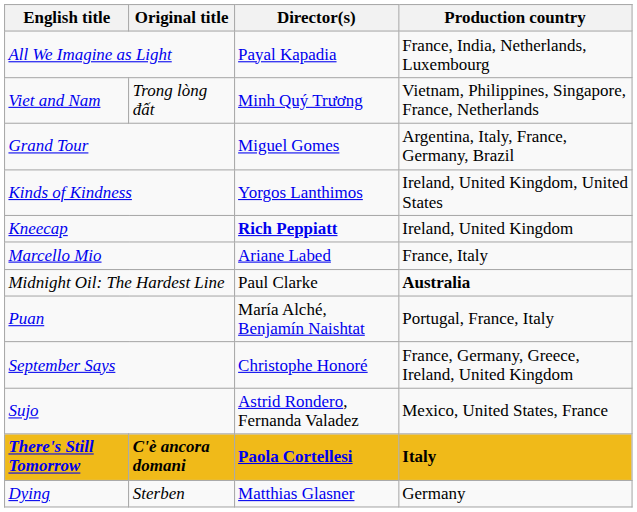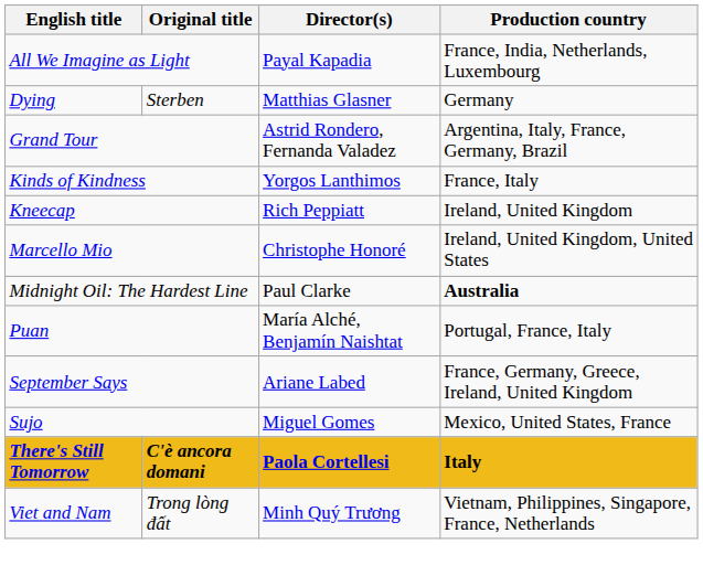rows swapped: Dying <-> Viet and Nam
Grand Tour | Director(s): Miguel Gomes -> Astrid Rondero, Fernanda Valadez
Kinds of Kindness | Production country: Ireland, United Kingdom, United States -> France, Italy
Kneecap | Director(s): bold -> normal
Marcello Mio | Director(s): Ariane Labed -> Christophe Honoré
Marcello Mio | Production country: France, Italy -> Ireland, United Kingdom, United States
September Says | Director(s): Christophe Honoré -> Ariane Labed
Sujo | Director(s): Astrid Rondero, Fernanda Valadez -> Miguel Gomes
